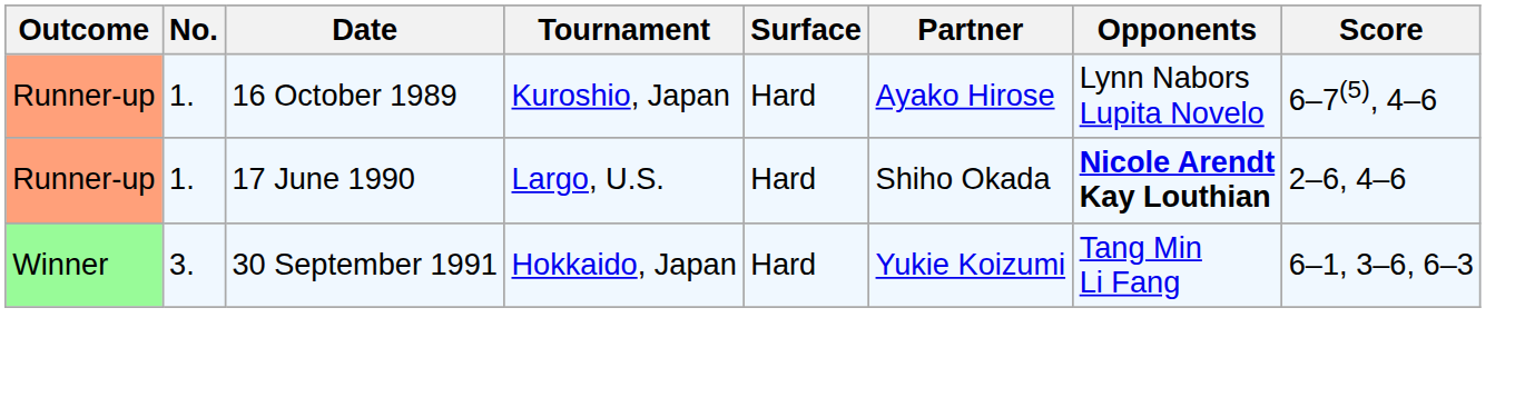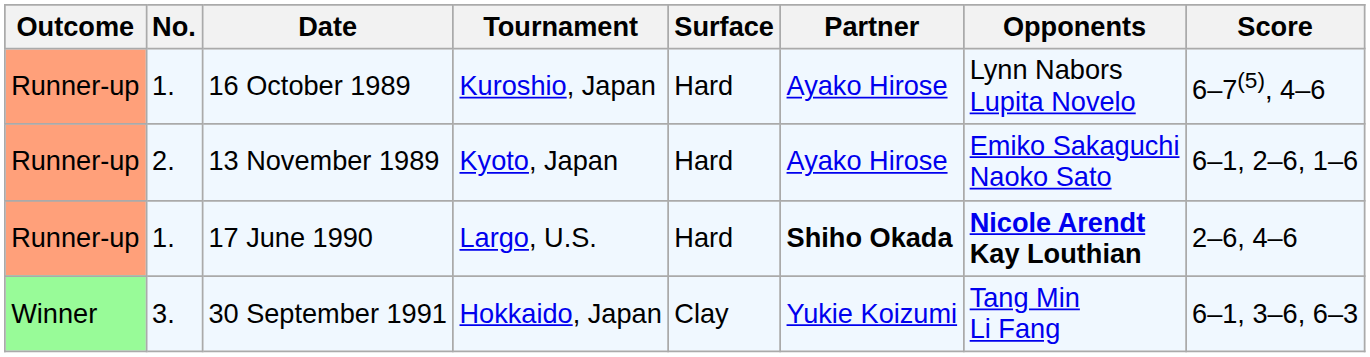+ row: Runner-up | 2. | 13 November 1989 | Kyoto, Japan | Hard | Ayako Hirose | Emiko Sakaguchi Naoko Sato | 6–1, 2–6, 1–6
17 June 1990 | Partner: normal -> bold
30 September 1991 | Surface: Hard -> Clay
